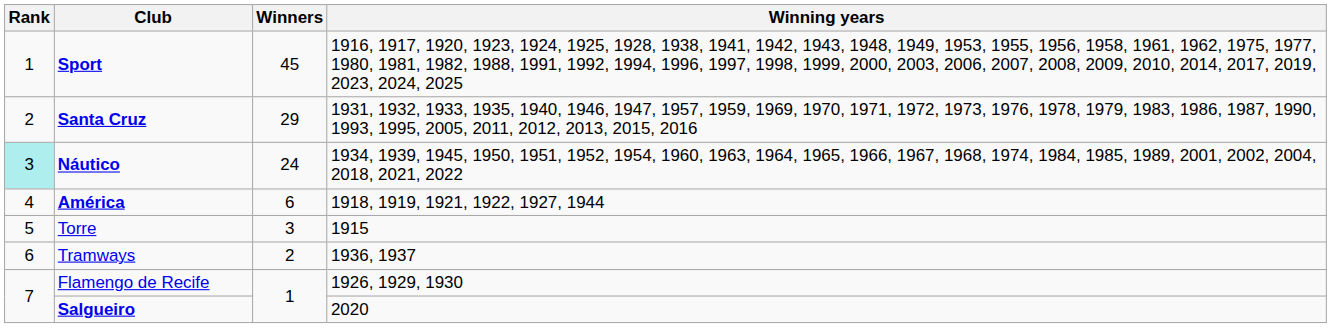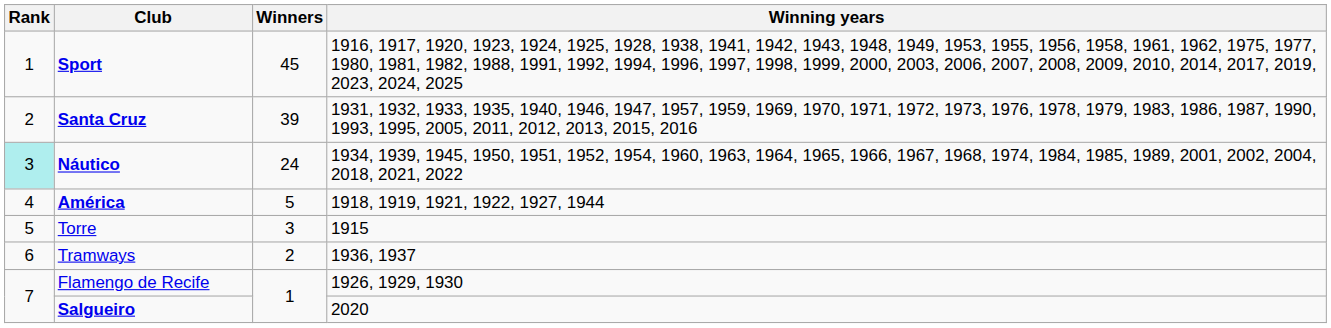Santa Cruz | Winners: 29 -> 39
América | Winners: 6 -> 5
